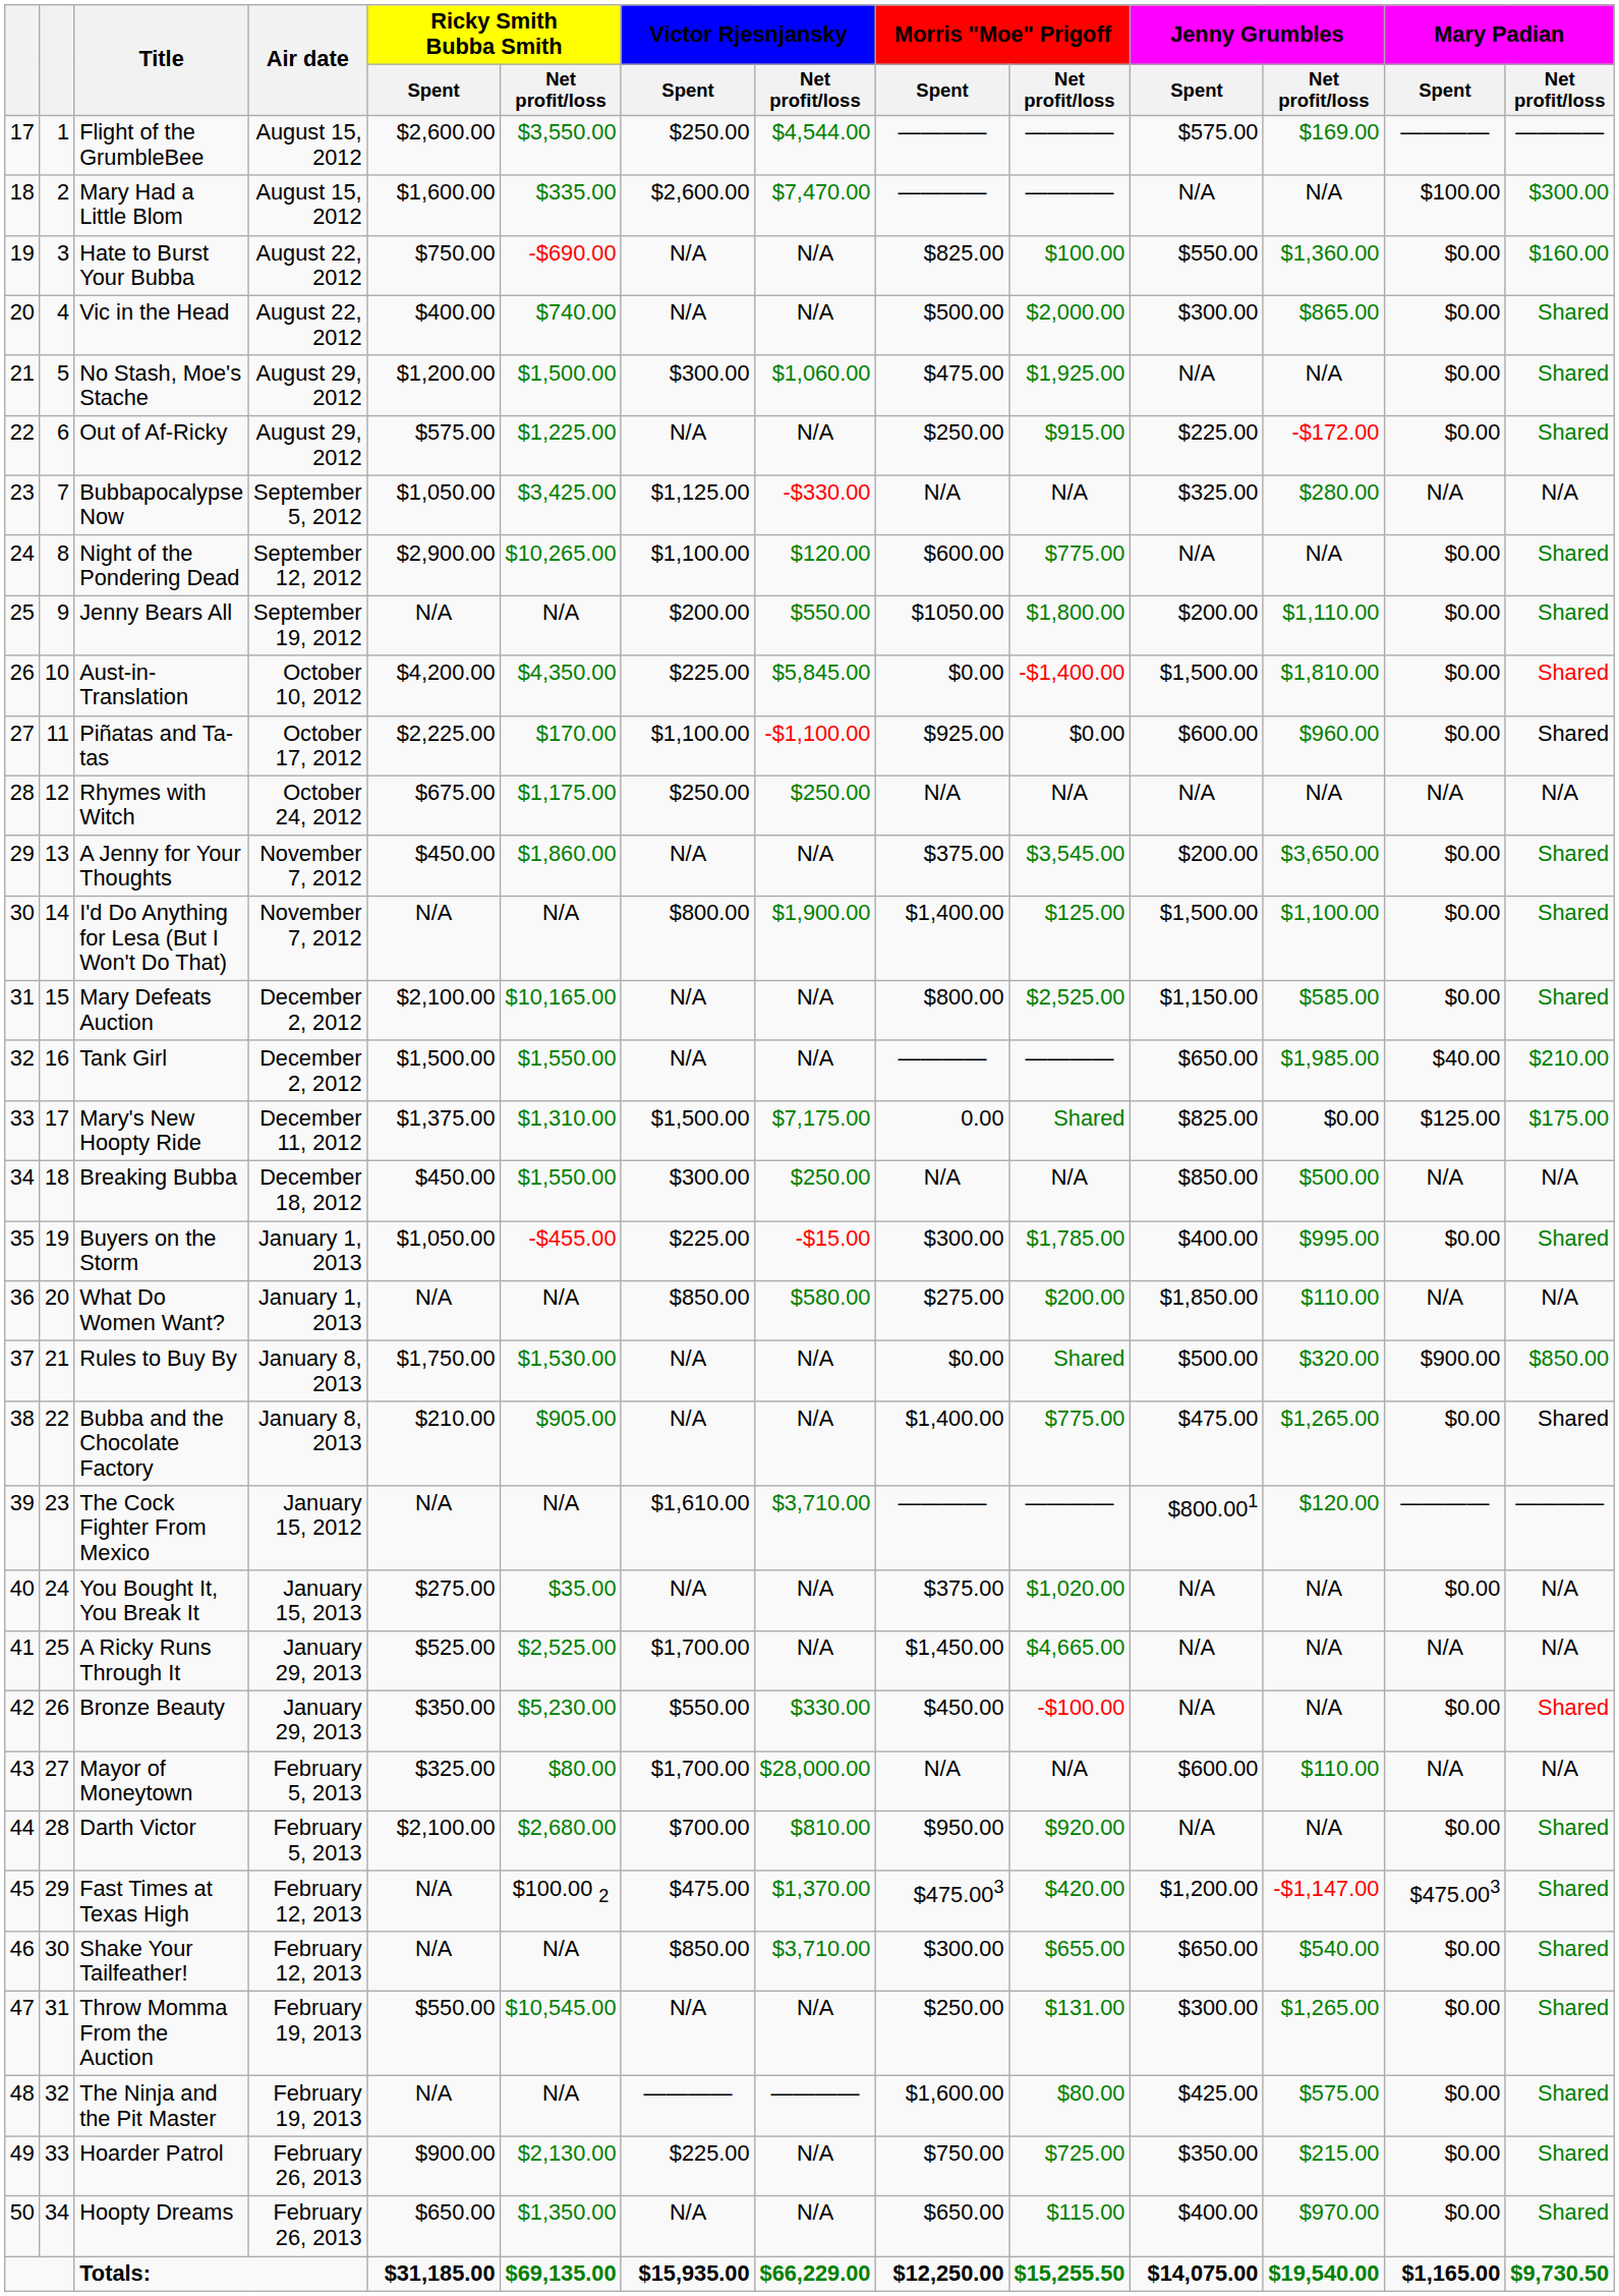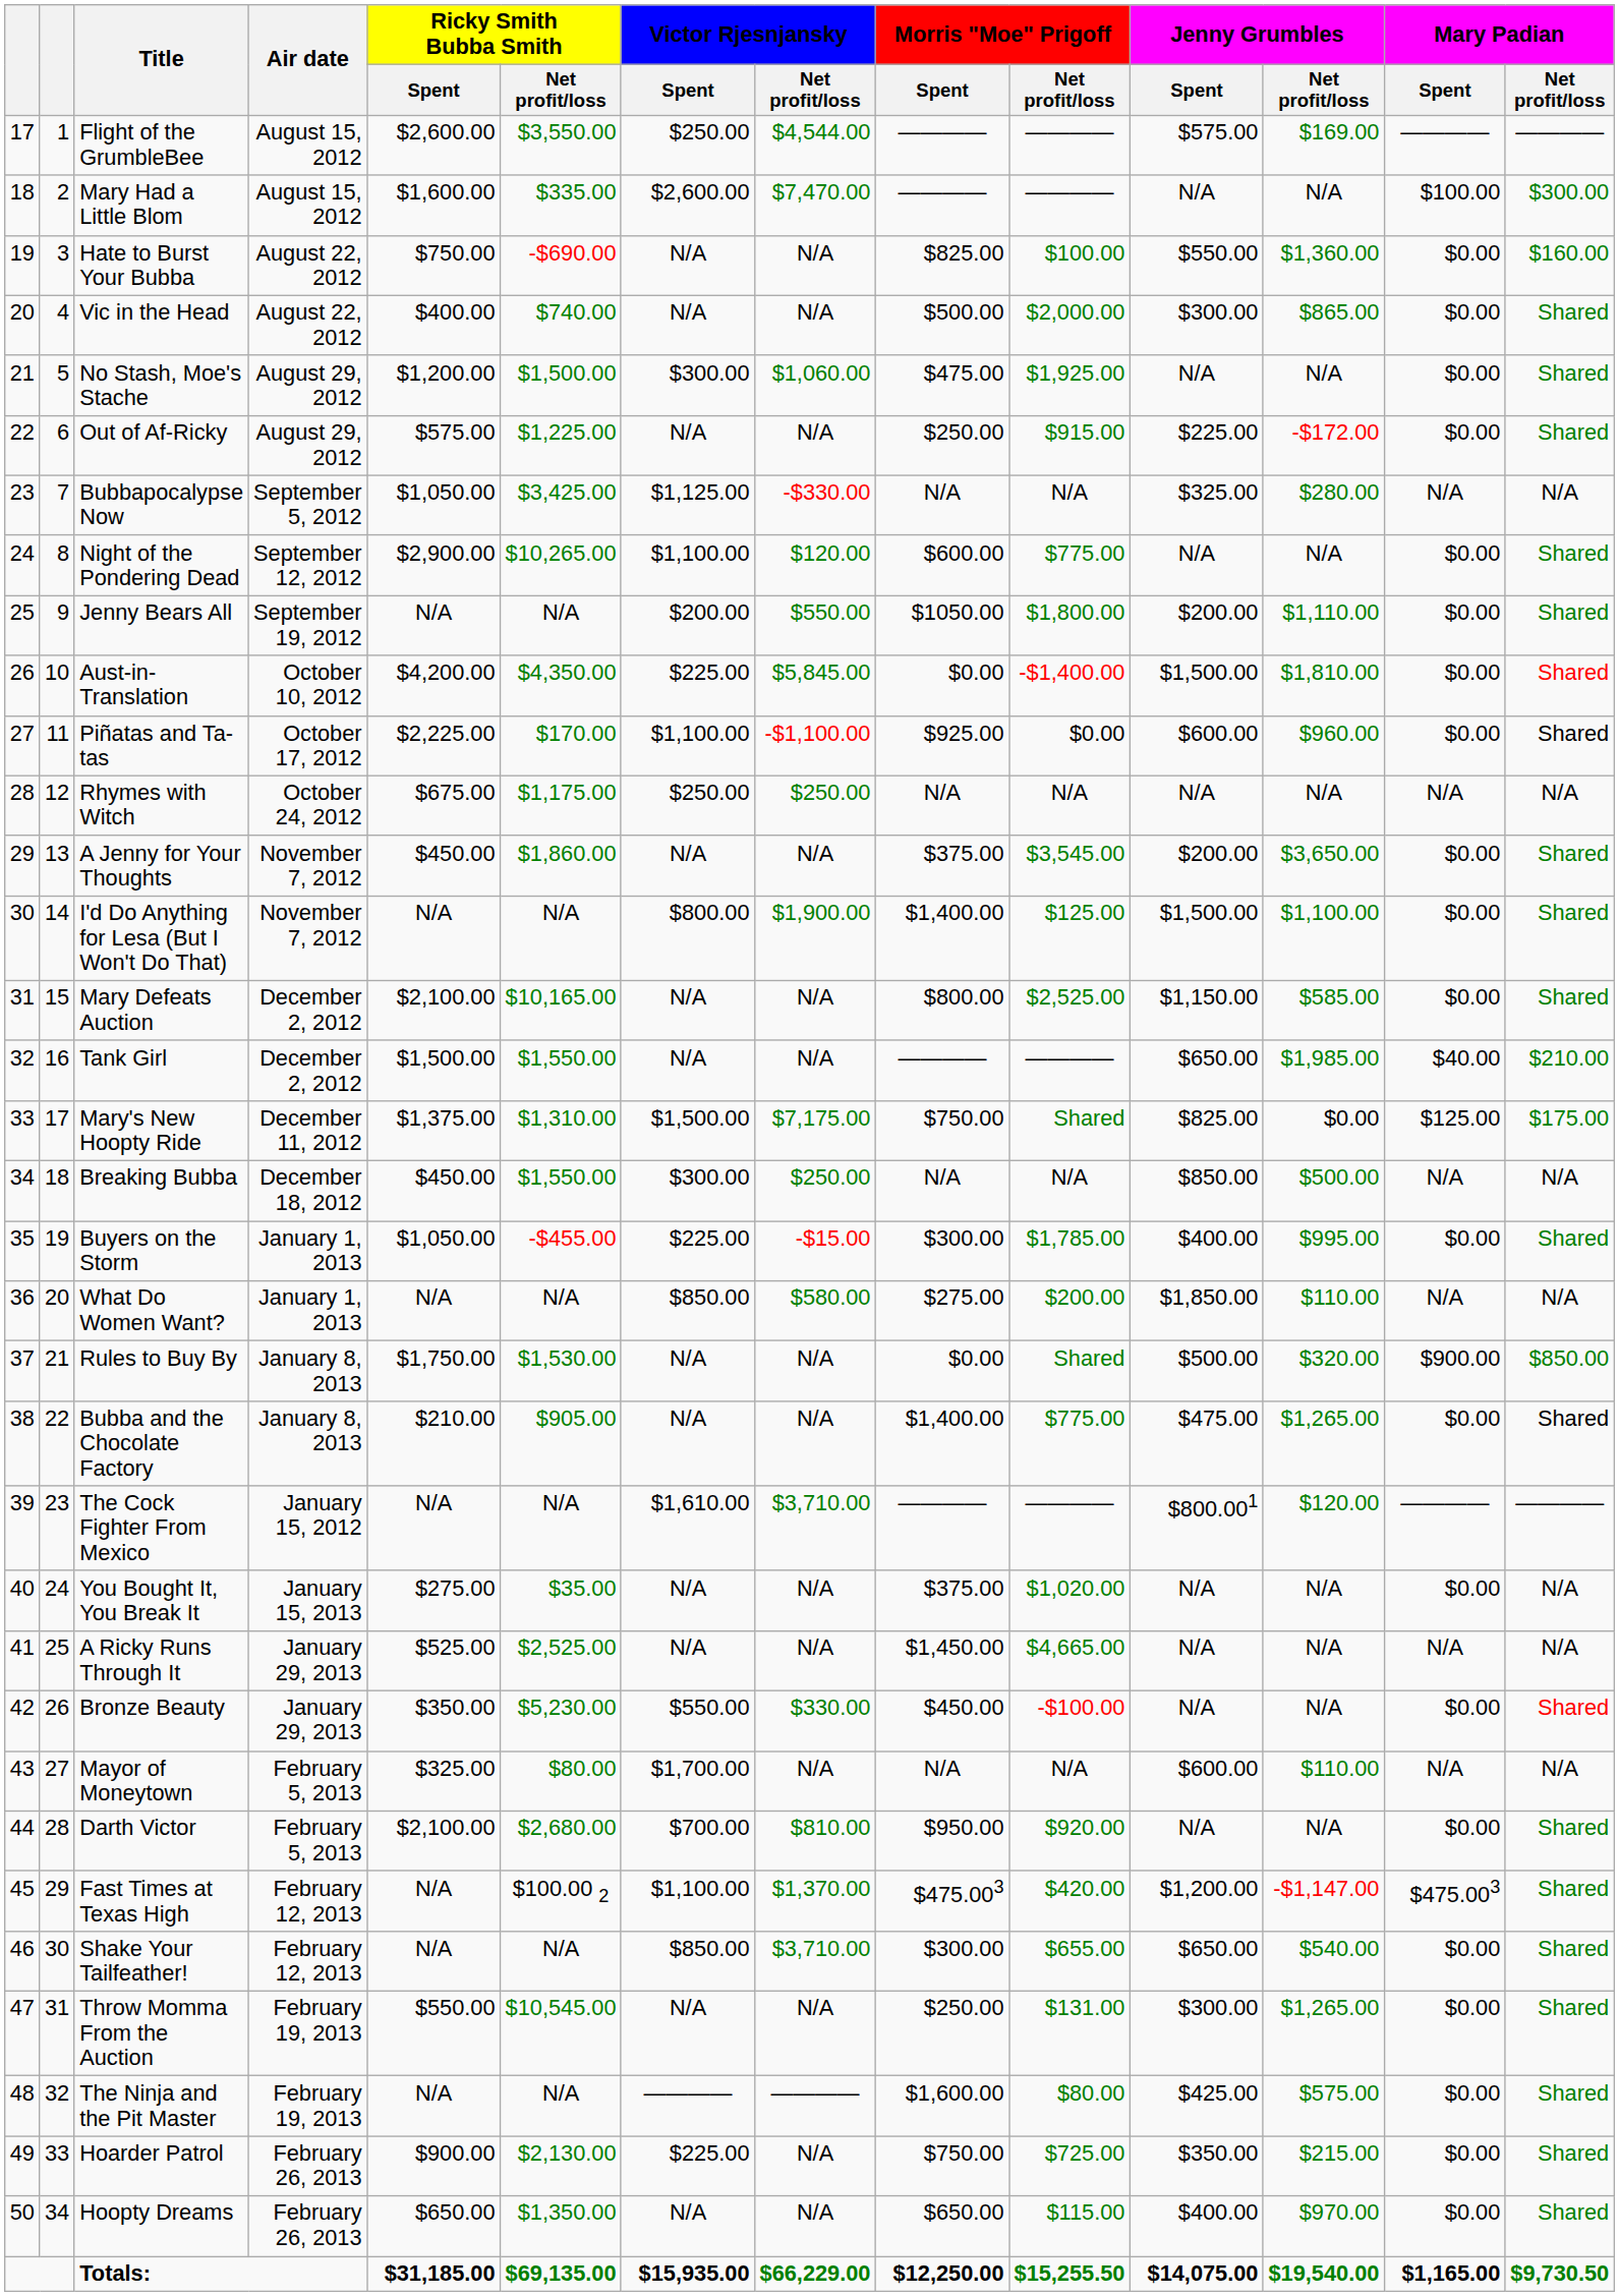Mary's New Hoopty Ride | Morris "Moe" Prigoff / Spent: 0.00 -> $750.00
A Ricky Runs Through It | Victor Rjesnjansky / Spent: $1,700.00 -> N/A
Mayor of Moneytown | Victor Rjesnjansky / Net profit/loss: $28,000.00 -> N/A
Fast Times at Texas High | Victor Rjesnjansky / Spent: $475.00 -> $1,100.00
